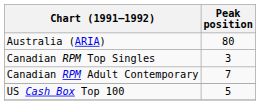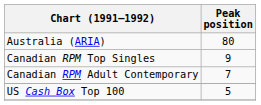Canadian RPM Top Singles | Peak position: 3 -> 9
